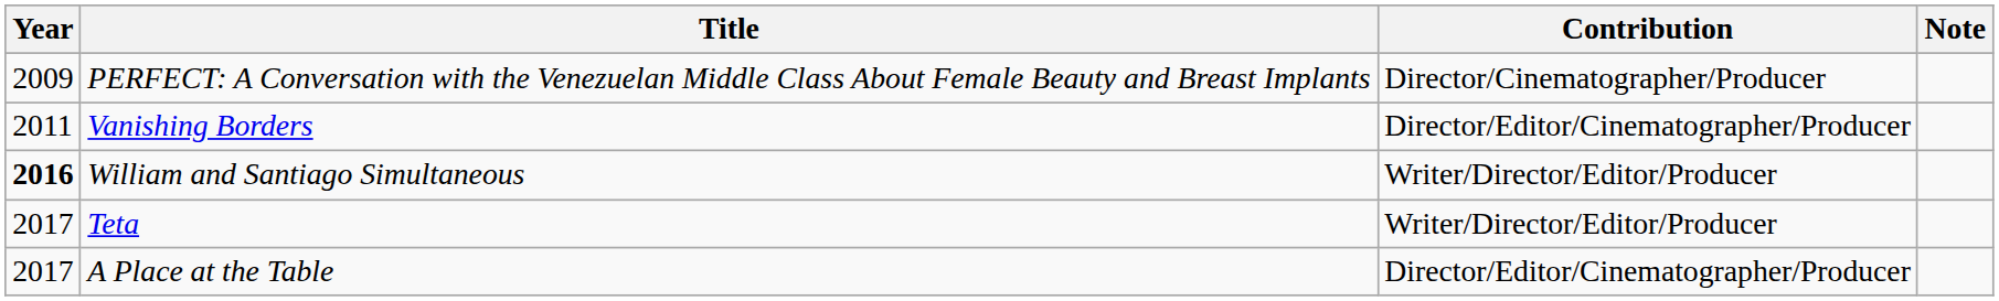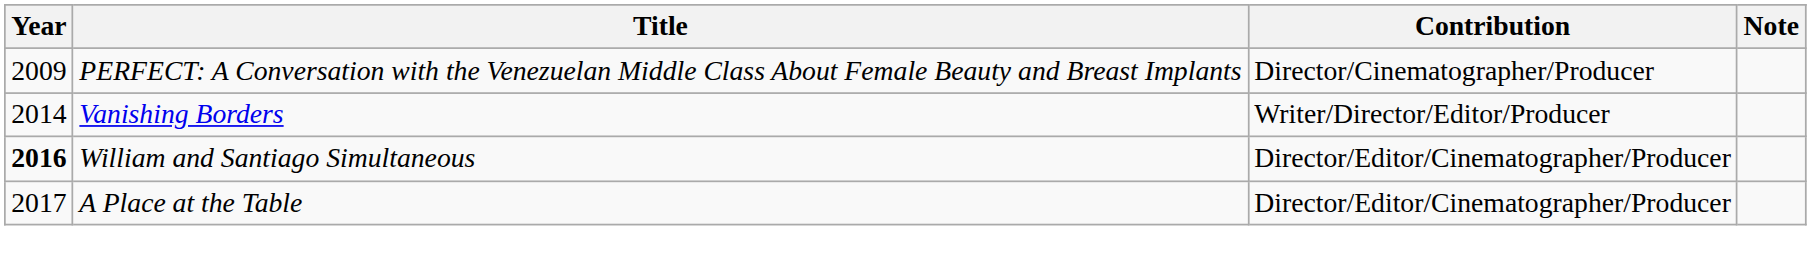Vanishing Borders | Year: 2011 -> 2014
Vanishing Borders | Contribution: Director/Editor/Cinematographer/Producer -> Writer/Director/Editor/Producer
William and Santiago Simultaneous | Contribution: Writer/Director/Editor/Producer -> Director/Editor/Cinematographer/Producer
- row: 2017 | Teta | Writer/Director/Editor/Producer
